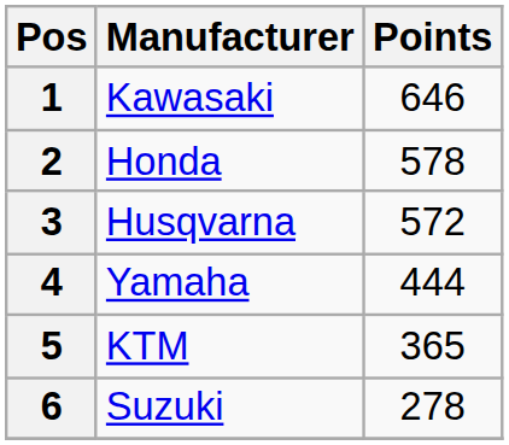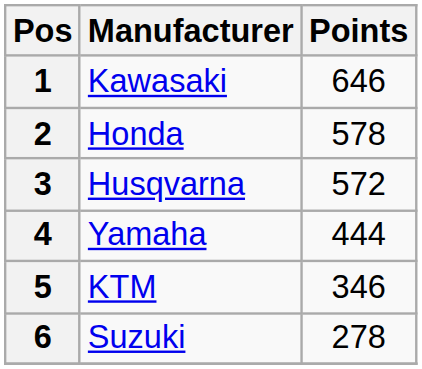5 | Points: 365 -> 346
